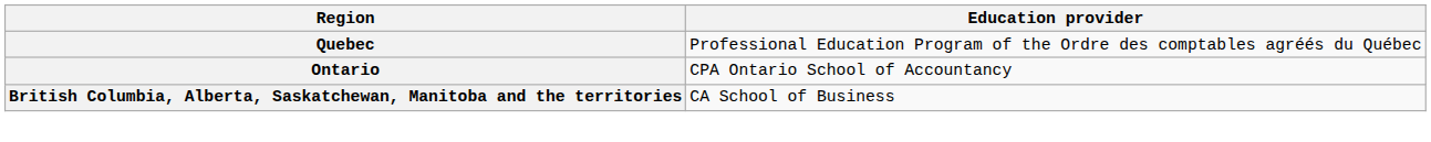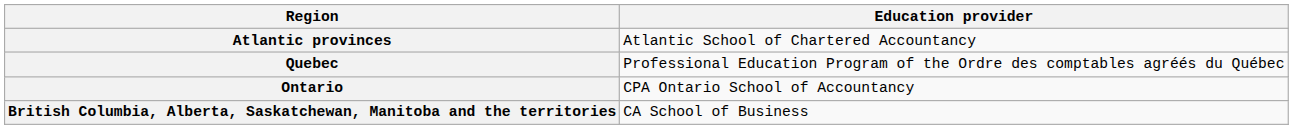+ row: Atlantic provinces | Atlantic School of Chartered Accountancy
